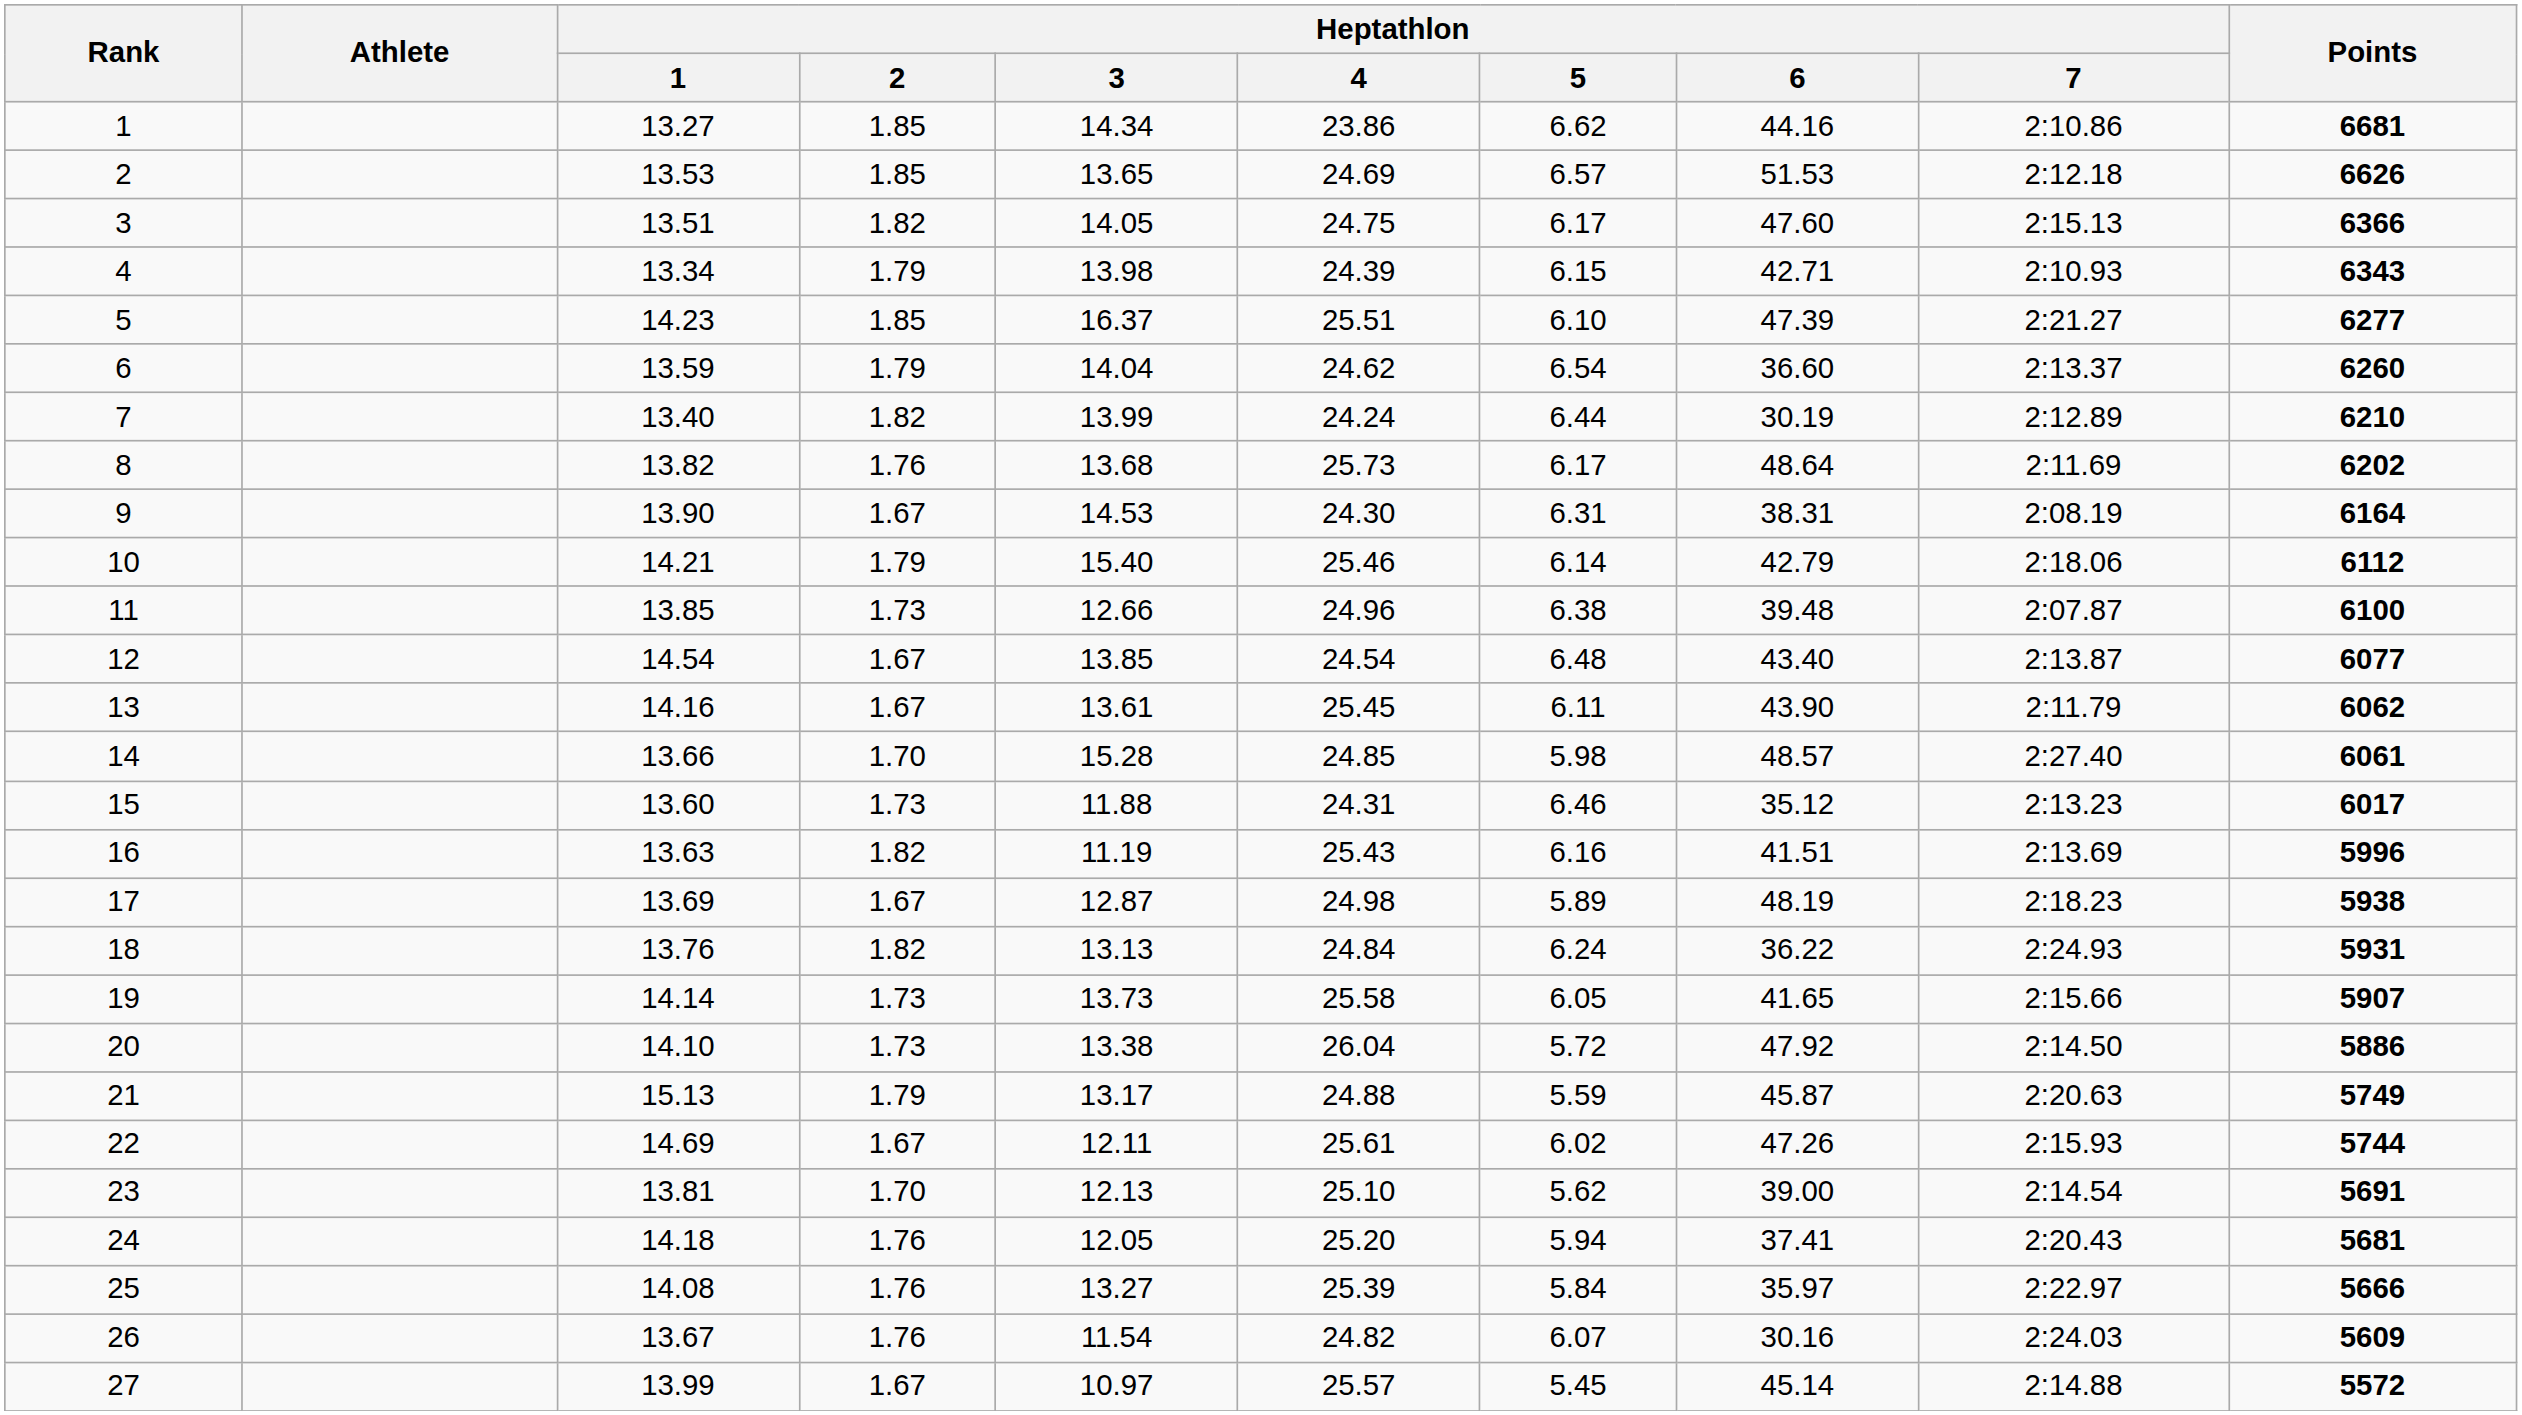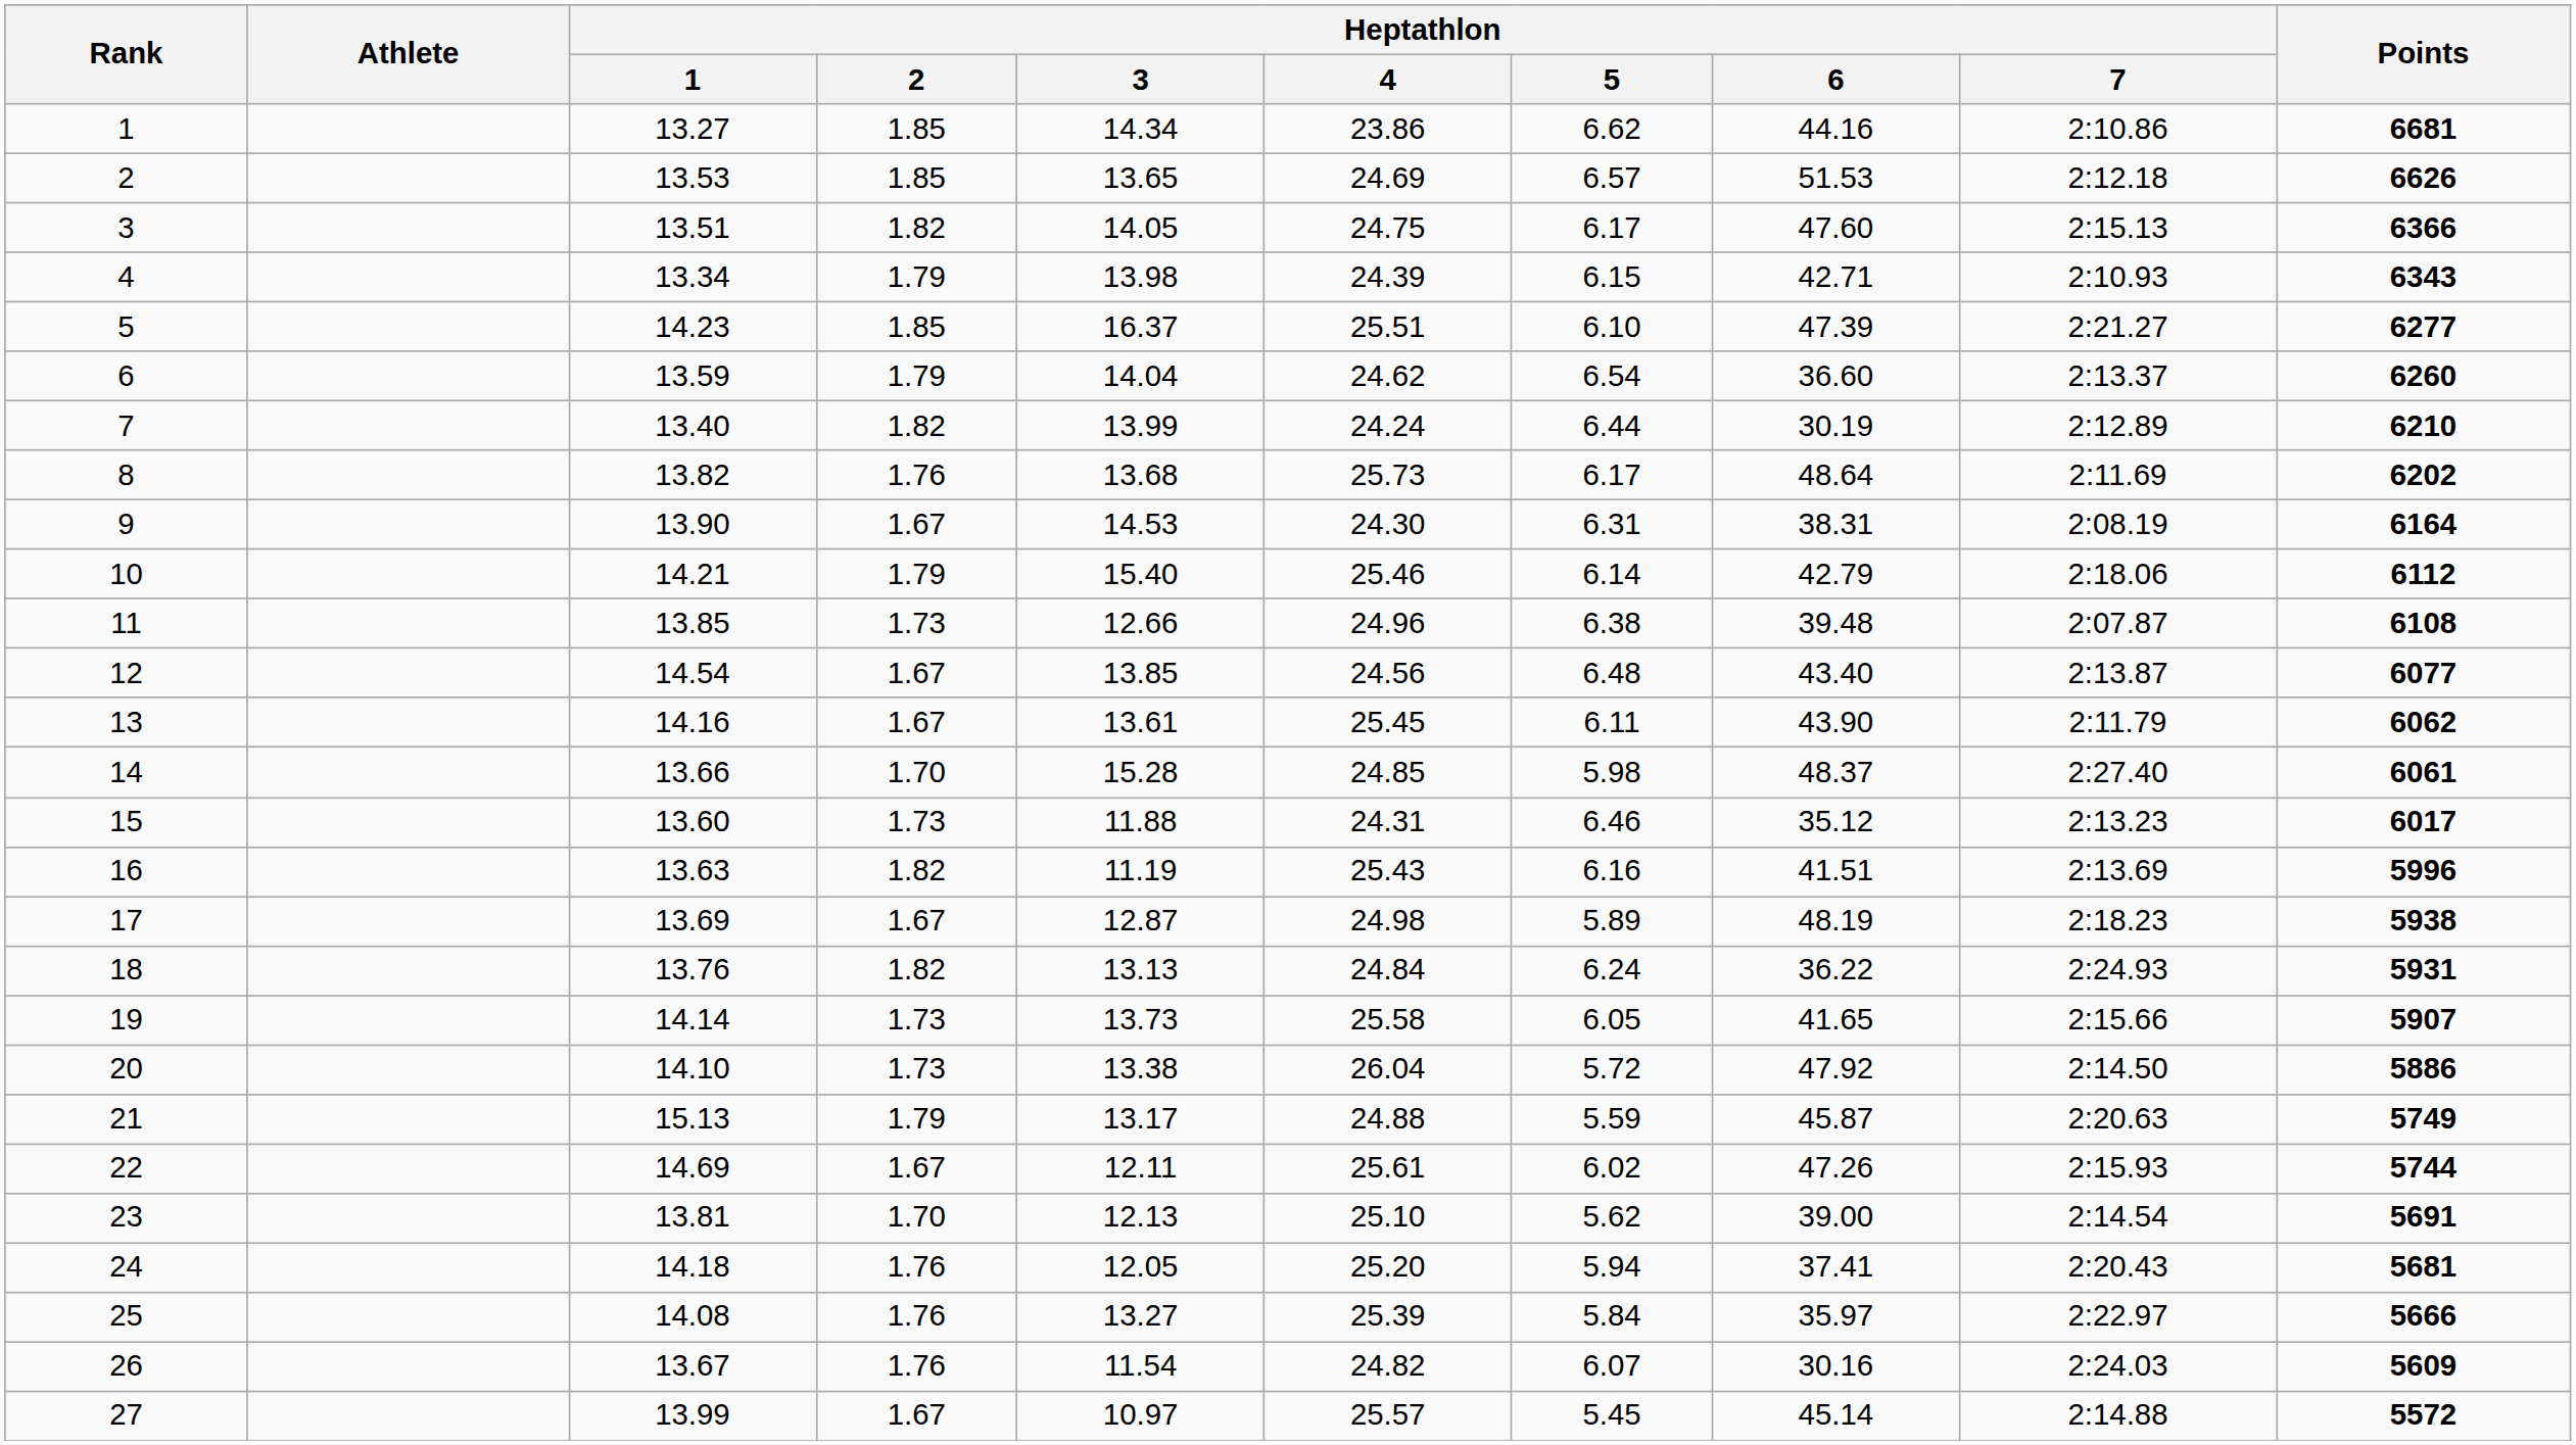11 | Points: 6100 -> 6108
12 | Heptathlon / 4: 24.54 -> 24.56
14 | Heptathlon / 6: 48.57 -> 48.37
